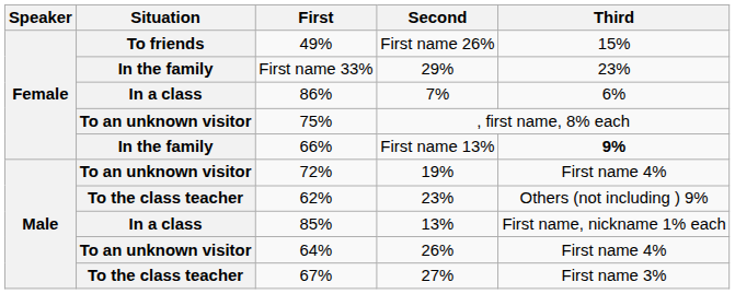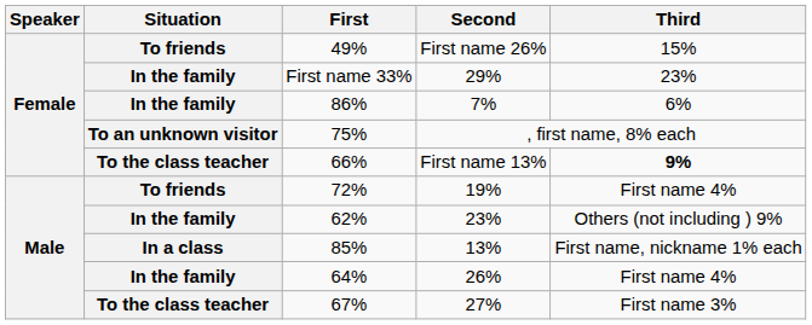86% | Situation: In a class -> In the family
66% | Situation: In the family -> To the class teacher
72% | Situation: To an unknown visitor -> To friends
62% | Situation: To the class teacher -> In the family
64% | Situation: To an unknown visitor -> In the family
